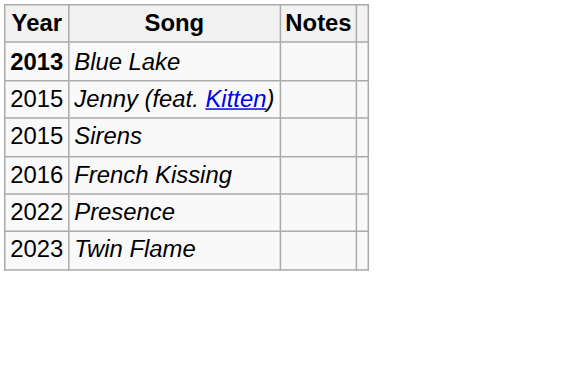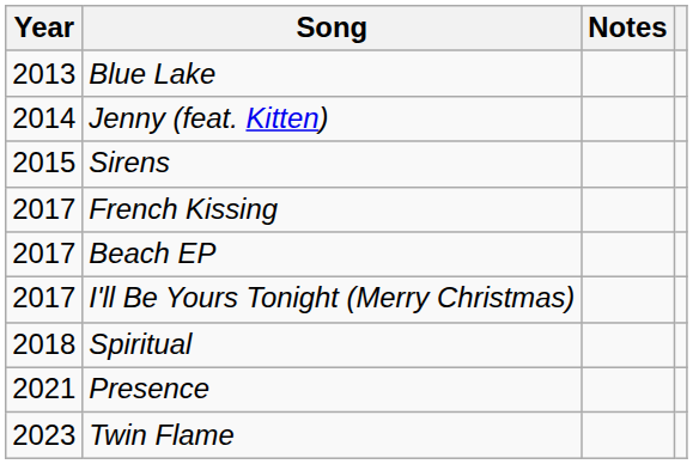Blue Lake | Year: bold -> normal
Jenny (feat. Kitten) | Year: 2015 -> 2014
French Kissing | Year: 2016 -> 2017
+ row: 2017 | Beach EP
+ row: 2017 | I'll Be Yours Tonight (Merry Christmas)
+ row: 2018 | Spiritual
Presence | Year: 2022 -> 2021
